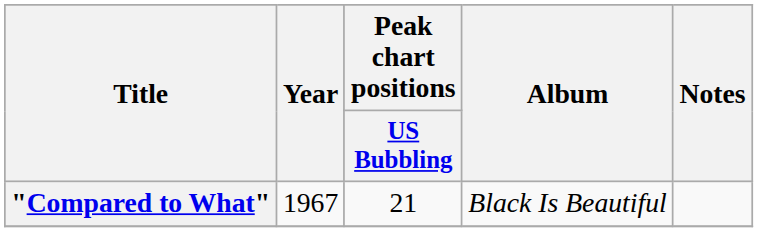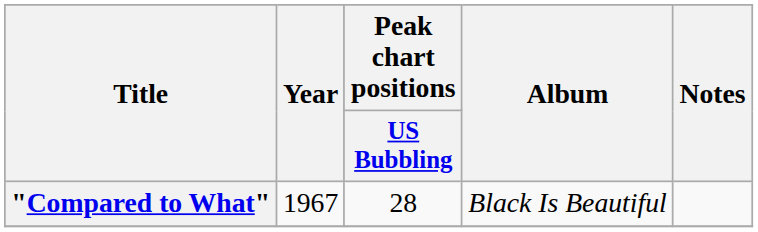"Compared to What" | Peak chart positions / US Bubbling: 21 -> 28
